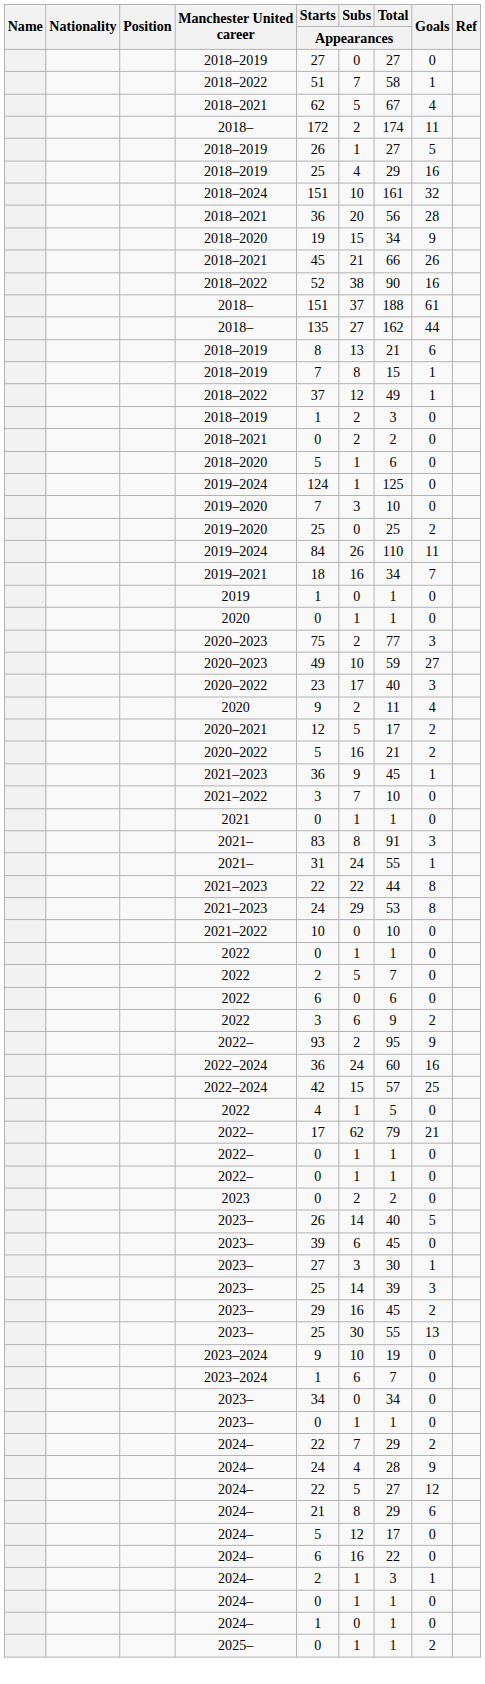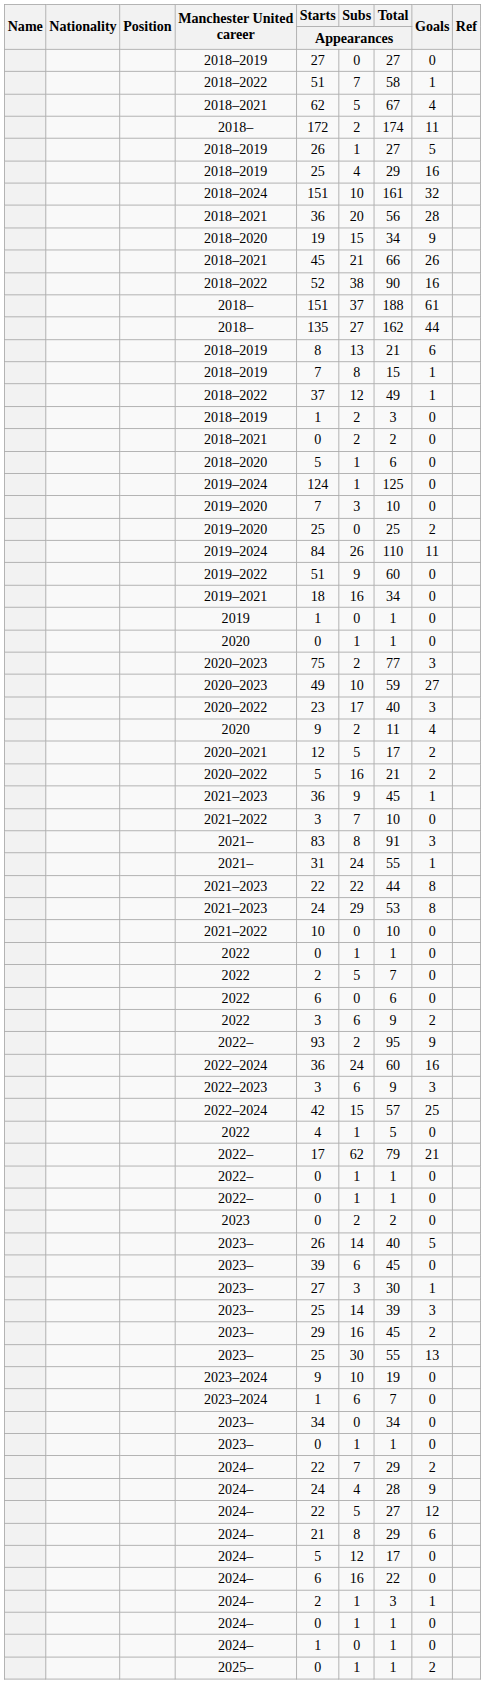+ row: 2019–2022 | 51 | 9 | 60 | 0
2019–2021 | Goals: 7 -> 0
- row: 2021 | 0 | 1 | 1 | 0
+ row: 2022–2023 | 3 | 6 | 9 | 3
